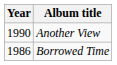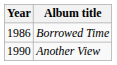rows swapped: Borrowed Time <-> Another View
